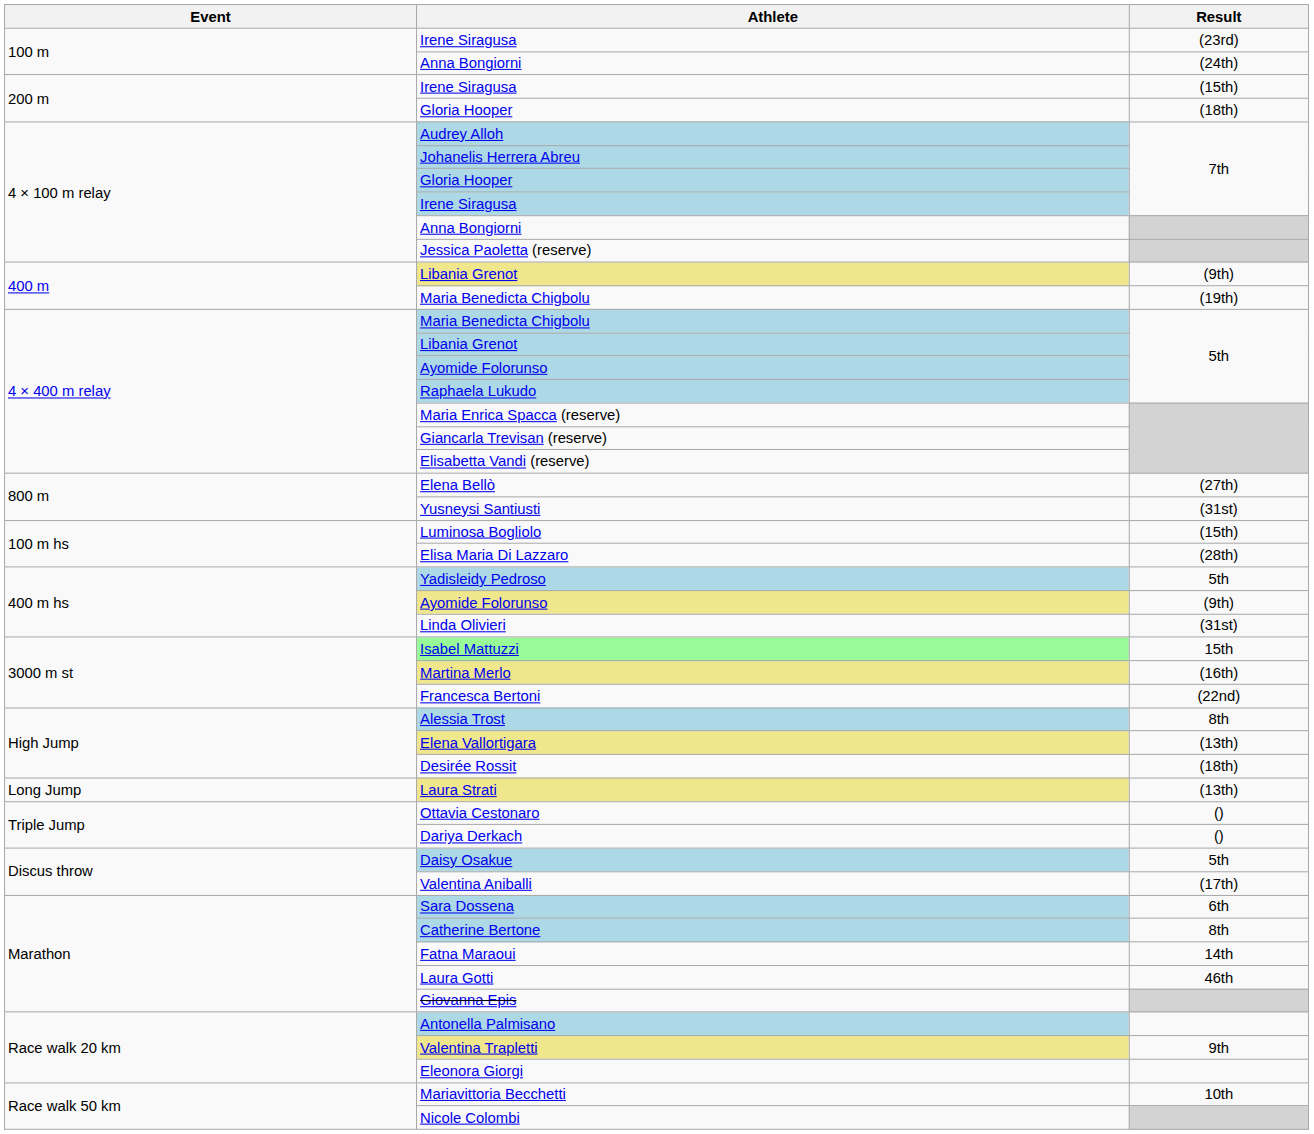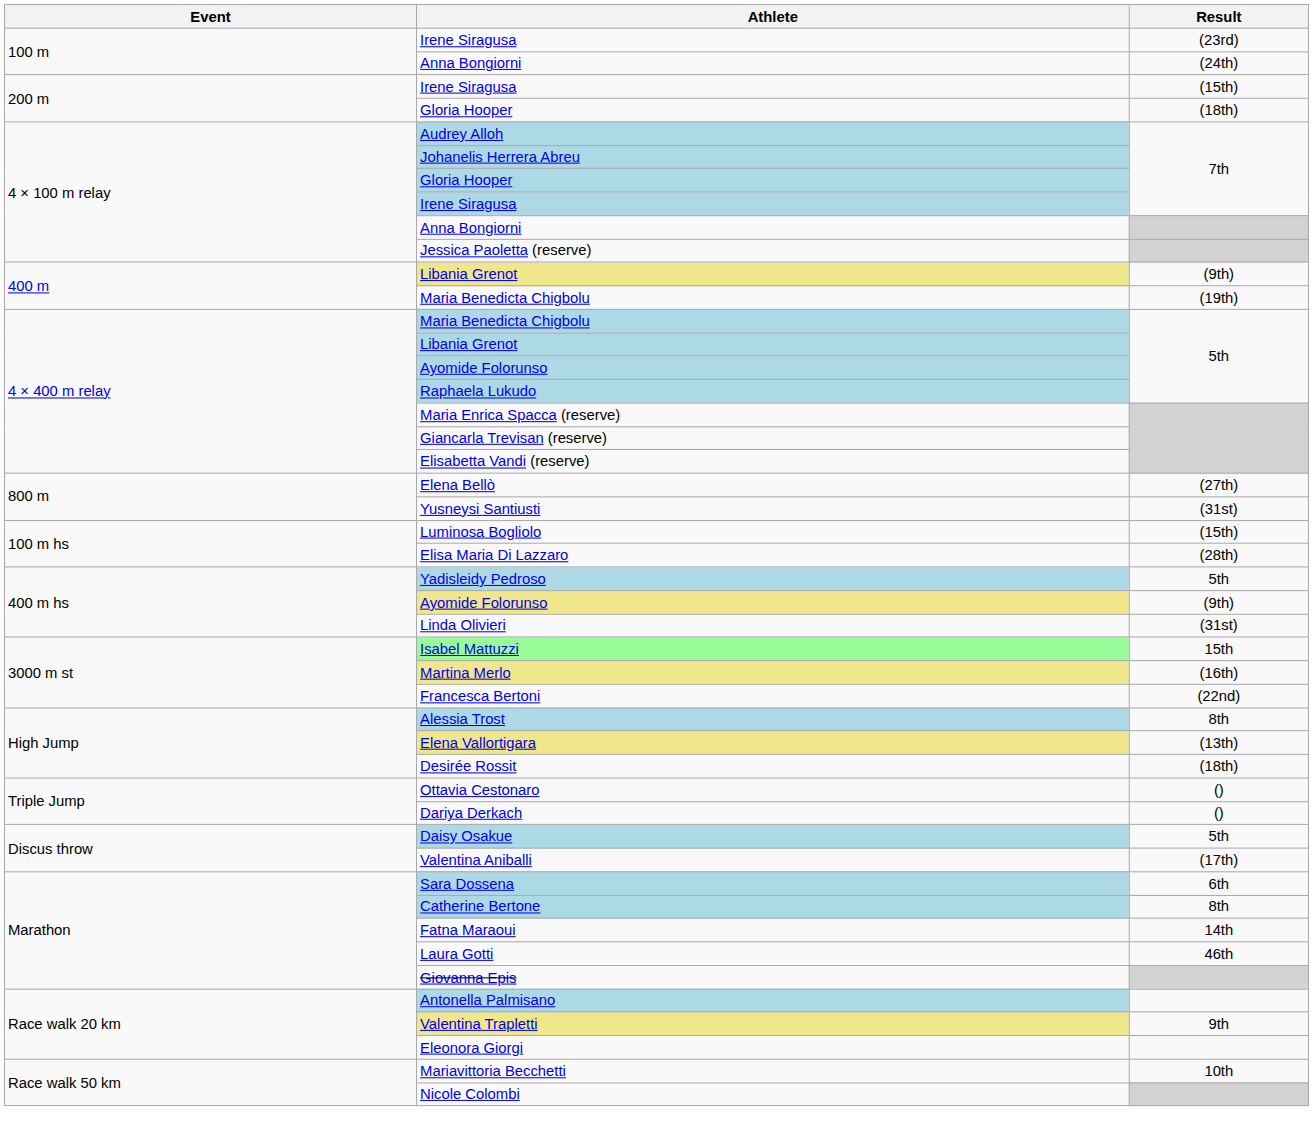- row: Long Jump | Laura Strati | (13th)
